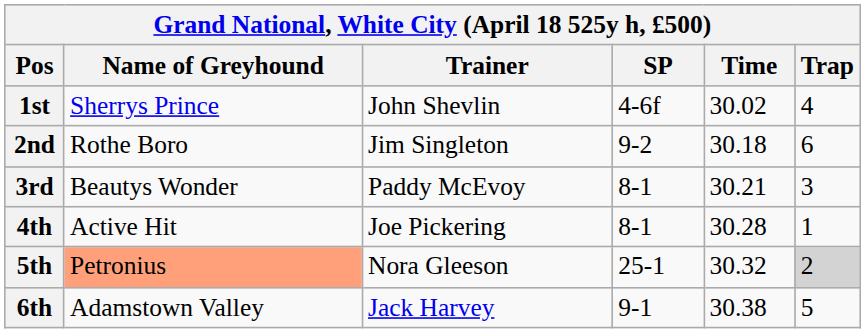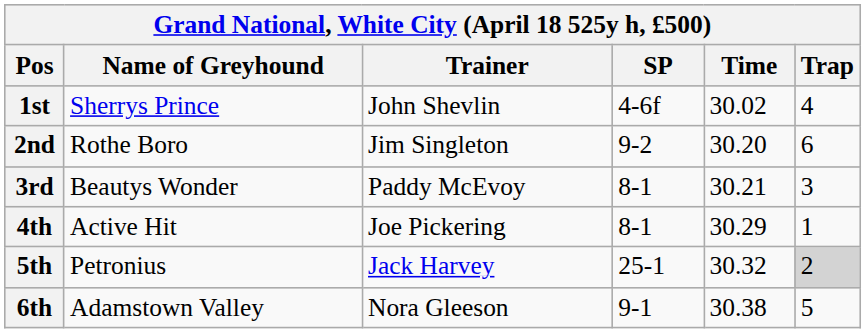2nd | Time: 30.18 -> 30.20
4th | Time: 30.28 -> 30.29
5th | Name of Greyhound: lightsalmon background -> no background
5th | Trainer: Nora Gleeson -> Jack Harvey
6th | Trainer: Jack Harvey -> Nora Gleeson
